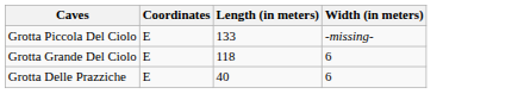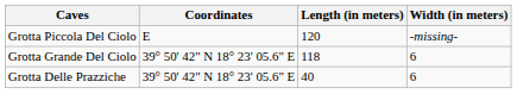Grotta Piccola Del Ciolo | Length (in meters): 133 -> 120
Grotta Grande Del Ciolo | Coordinates: E -> 39° 50' 42" N 18° 23' 05.6" E
Grotta Delle Prazziche | Coordinates: E -> 39° 50' 42" N 18° 23' 05.6" E
